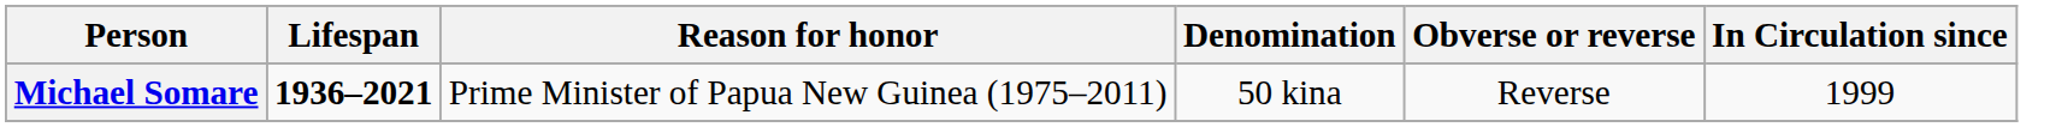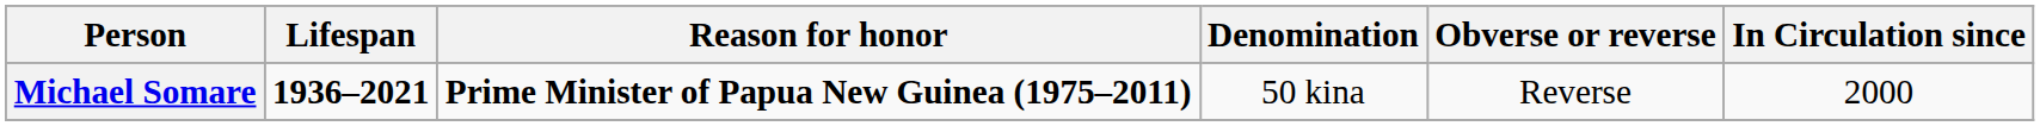Michael Somare | Reason for honor: normal -> bold
Michael Somare | In Circulation since: 1999 -> 2000
